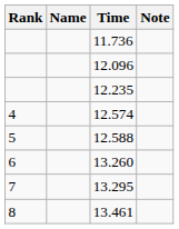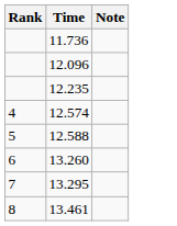- column: Name
